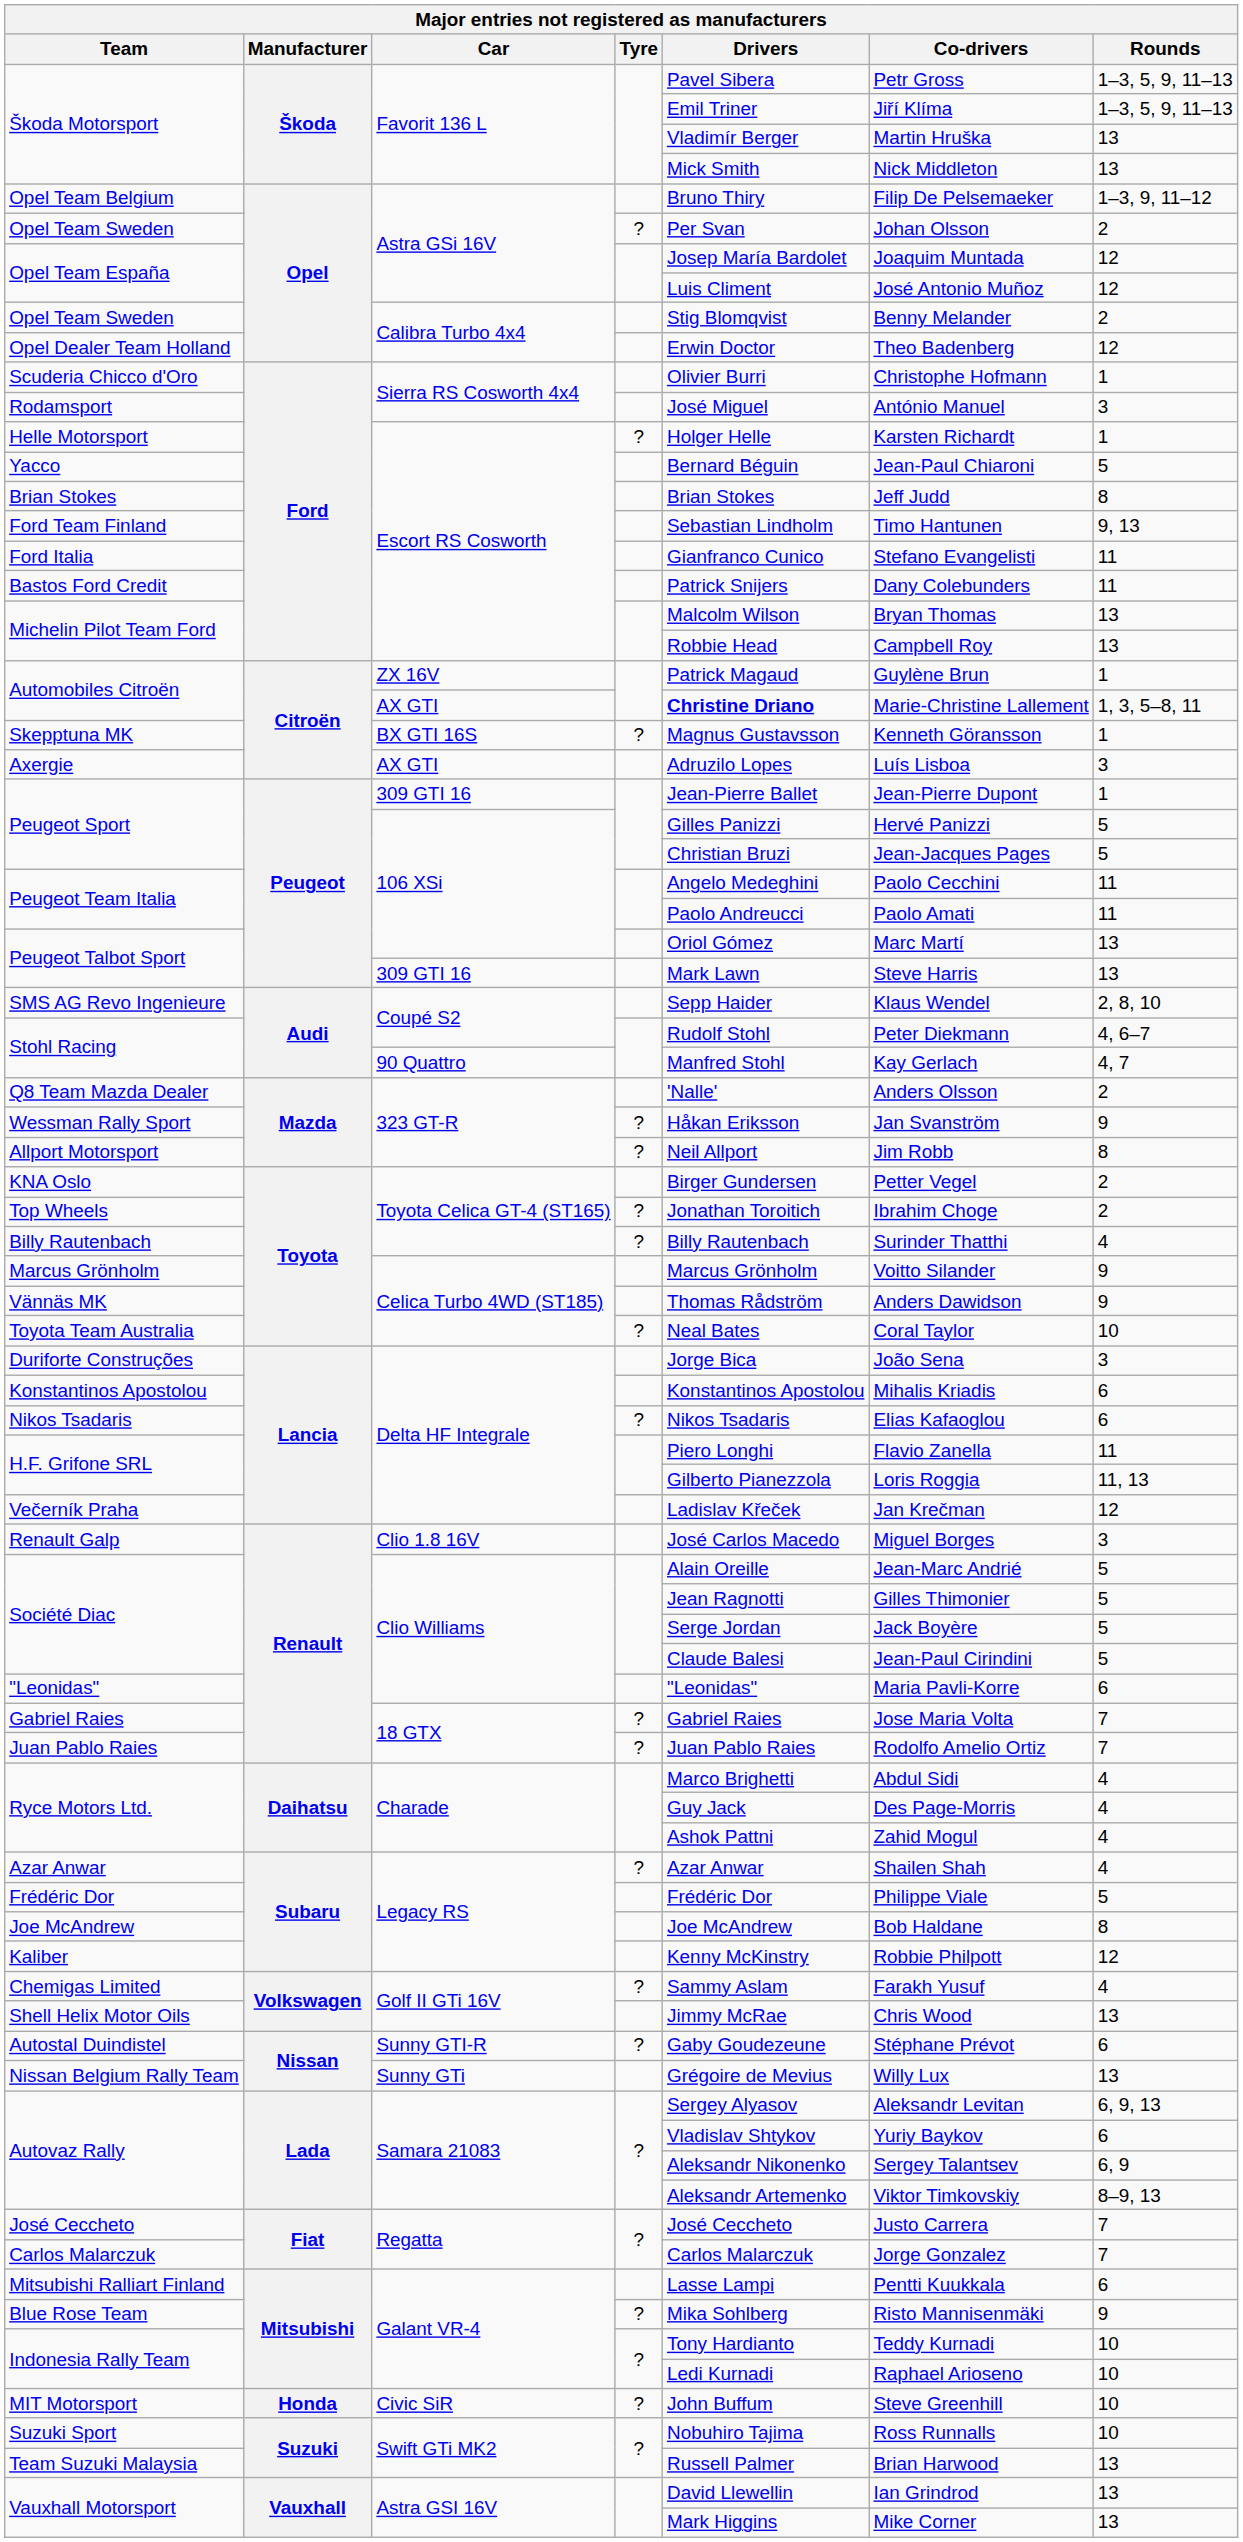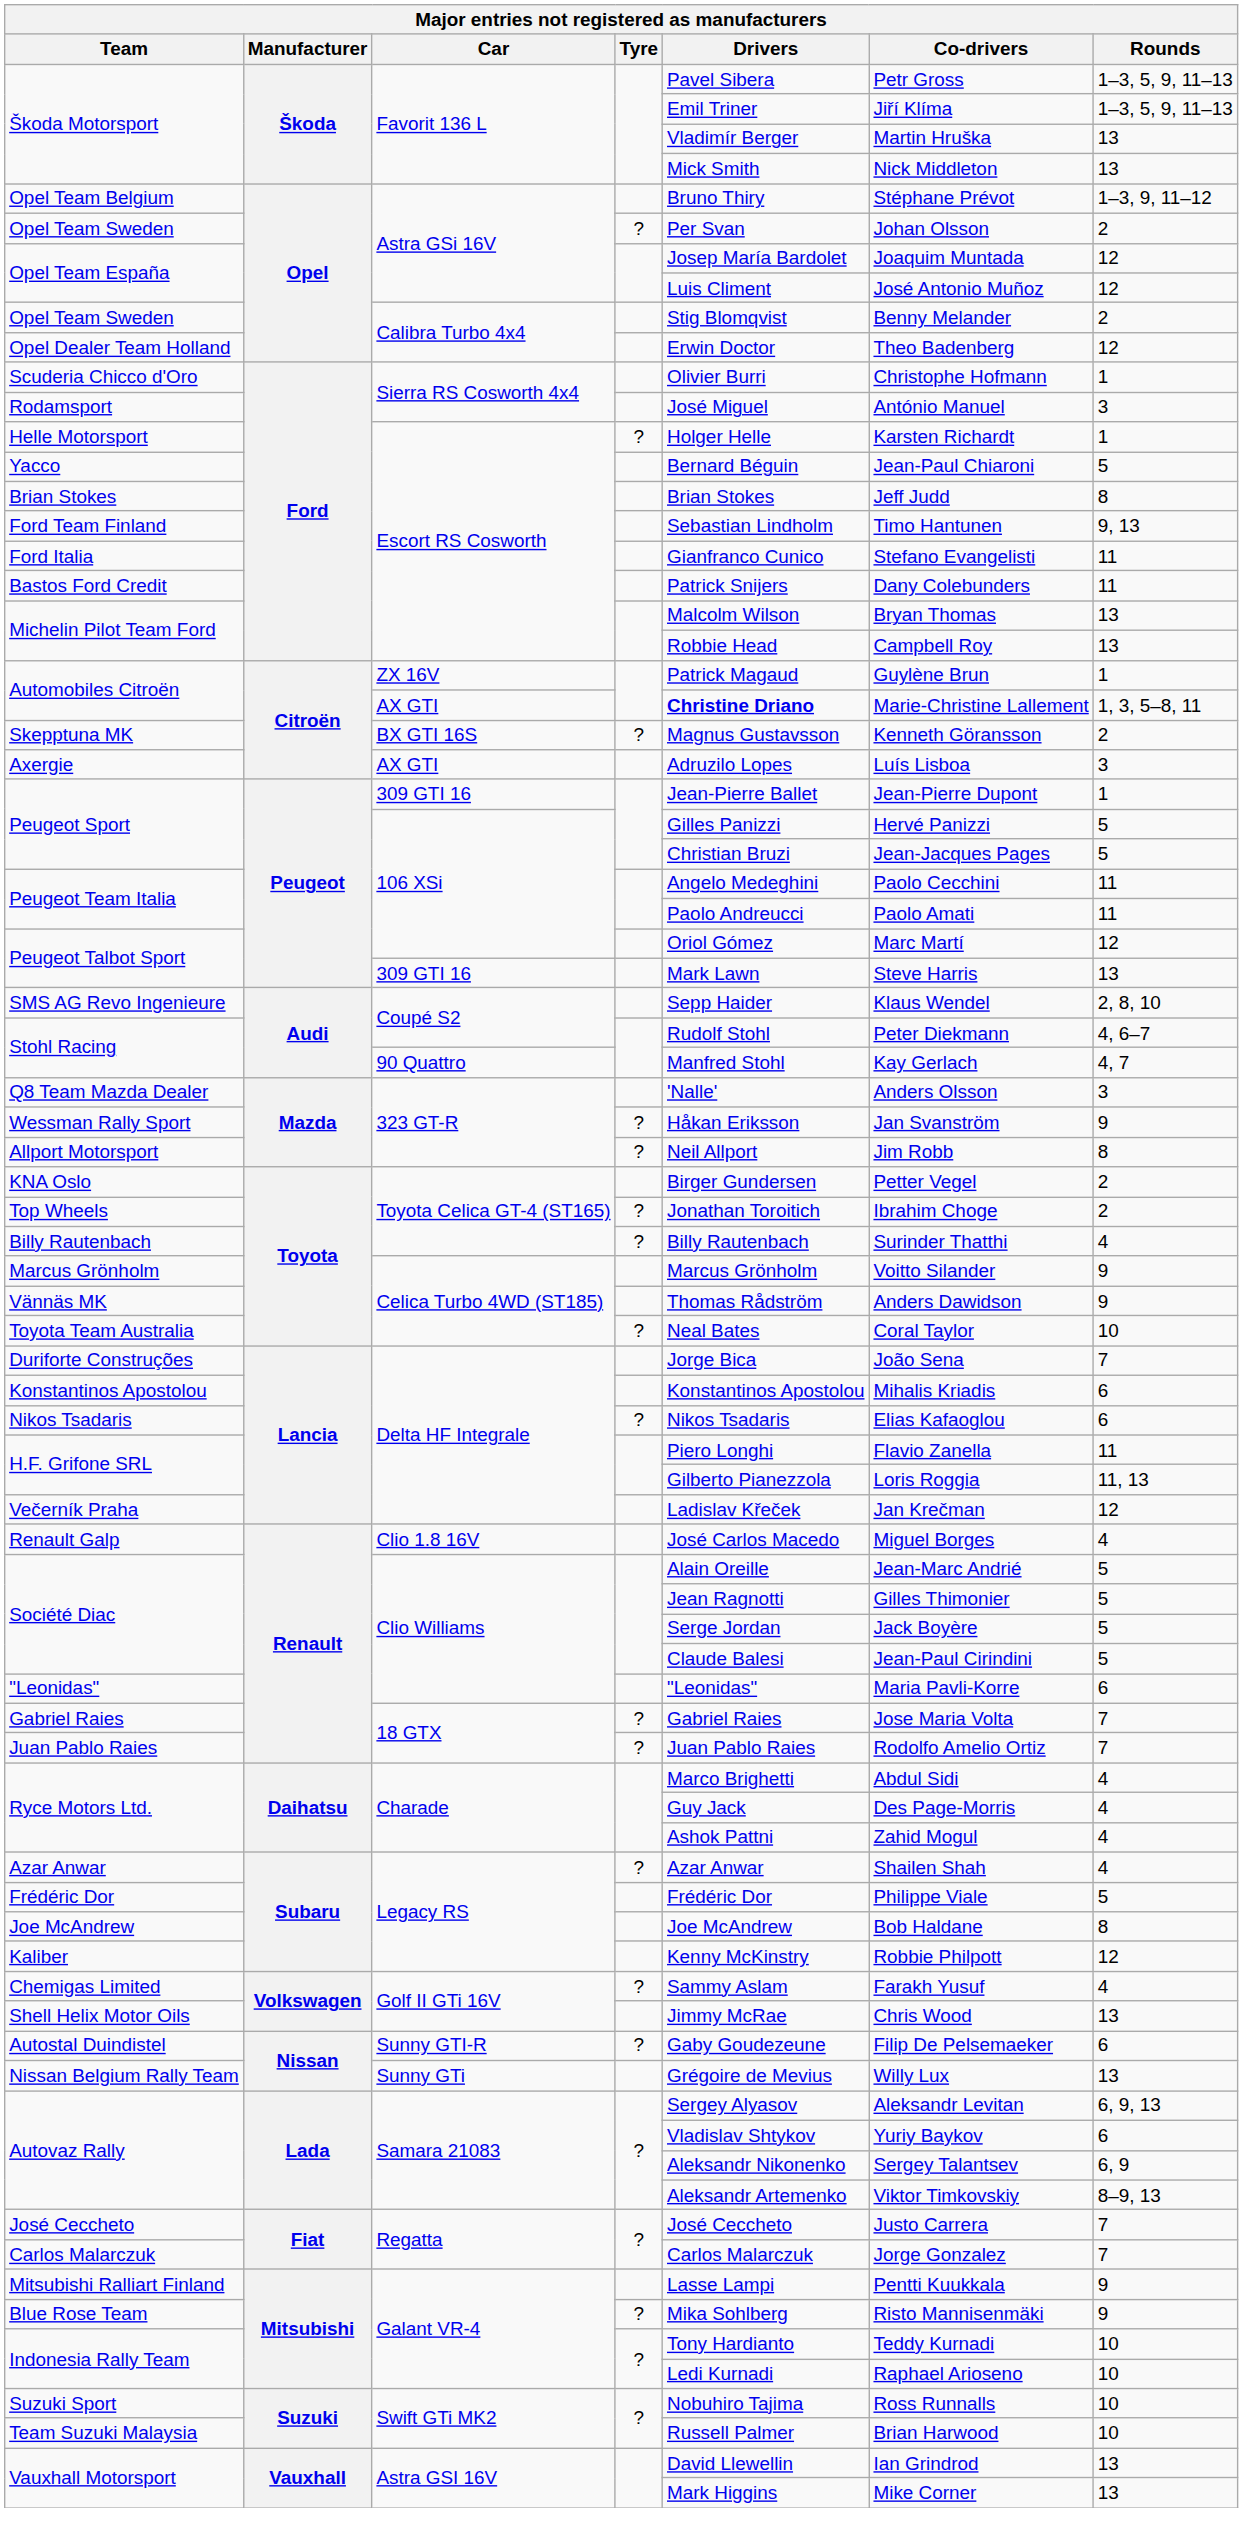Opel Team Belgium | Co-drivers: Filip De Pelsemaeker -> Stéphane Prévot
Skepptuna MK | Rounds: 1 -> 2
Peugeot Talbot Sport / 106 XSi | Rounds: 13 -> 12
Q8 Team Mazda Dealer | Rounds: 2 -> 3
Duriforte Construções | Rounds: 3 -> 7
Renault Galp | Rounds: 3 -> 4
Autostal Duindistel | Co-drivers: Stéphane Prévot -> Filip De Pelsemaeker
Mitsubishi Ralliart Finland | Rounds: 6 -> 9
- row: MIT Motorsport | Honda | Civic SiR | ? | John Buffum | Steve Greenhill | 10
Team Suzuki Malaysia | Rounds: 13 -> 10
